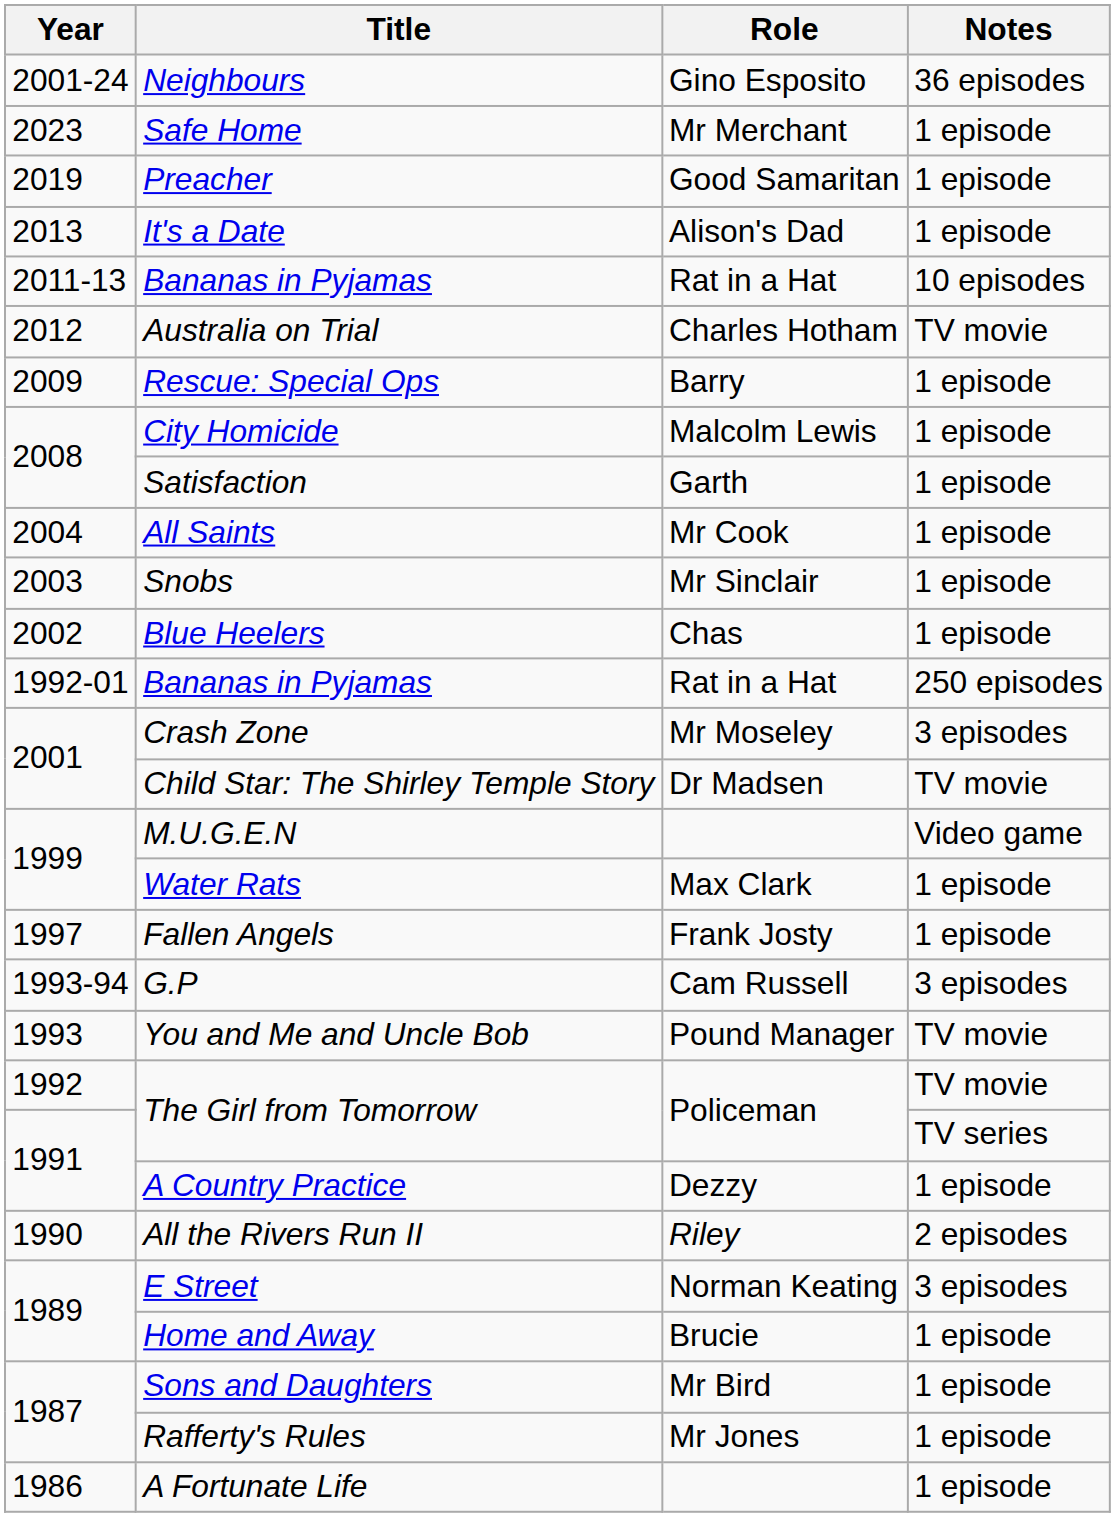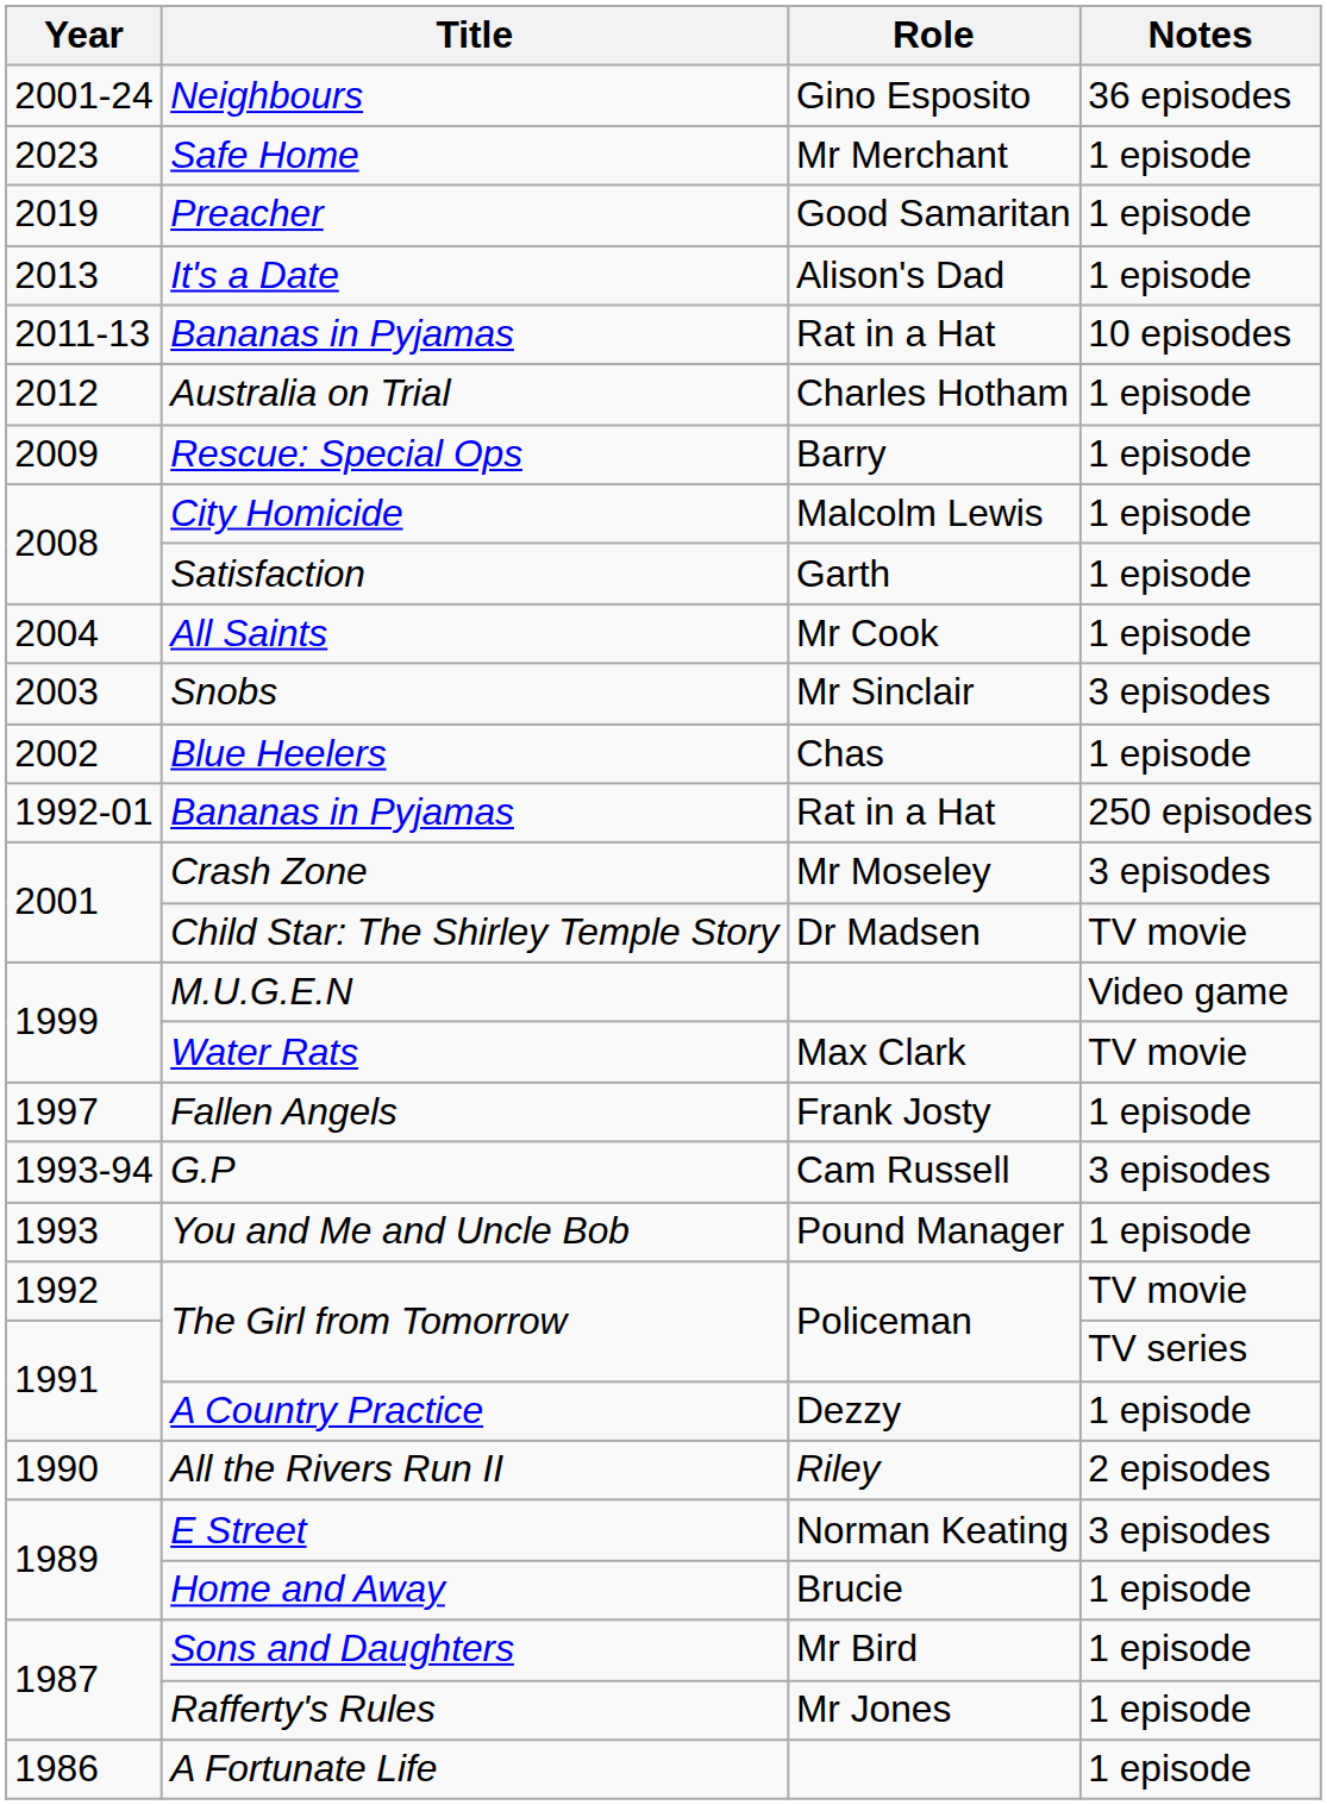Australia on Trial | Notes: TV movie -> 1 episode
Snobs | Notes: 1 episode -> 3 episodes
Water Rats | Notes: 1 episode -> TV movie
You and Me and Uncle Bob | Notes: TV movie -> 1 episode
